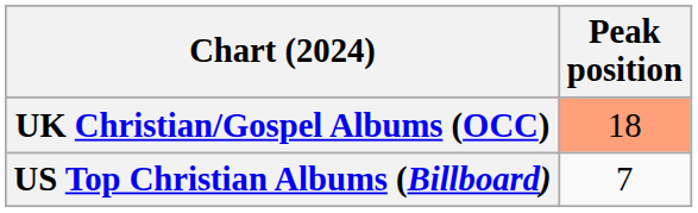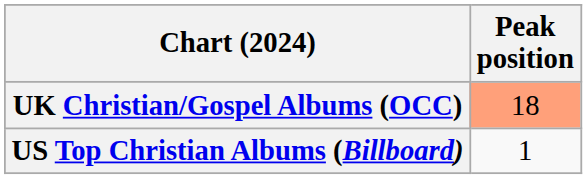US Top Christian Albums (Billboard) | Peak position: 7 -> 1
